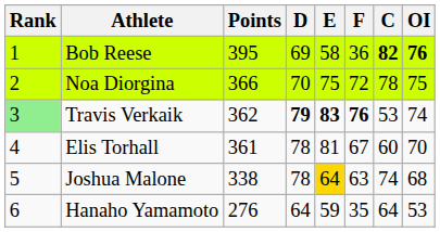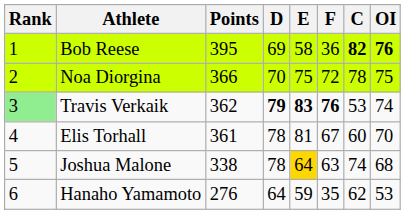Hanaho Yamamoto | C: 64 -> 62
